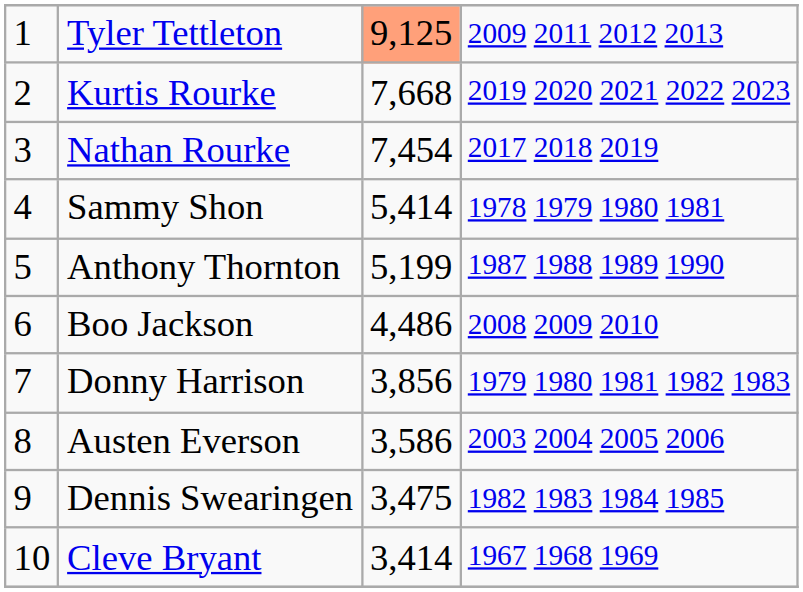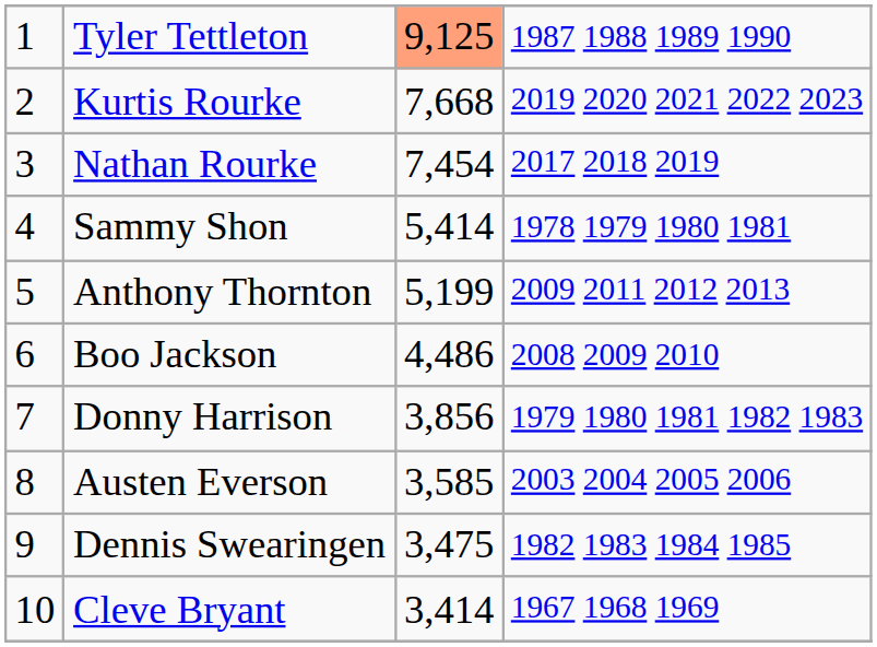Tyler Tettleton | column 4: 2009 2011 2012 2013 -> 1987 1988 1989 1990
Anthony Thornton | column 4: 1987 1988 1989 1990 -> 2009 2011 2012 2013
Austen Everson | column 3: 3,586 -> 3,585
